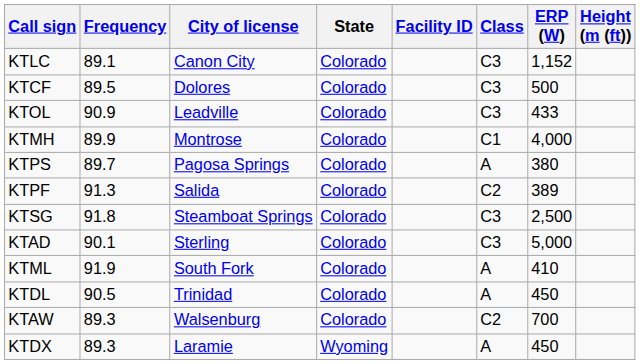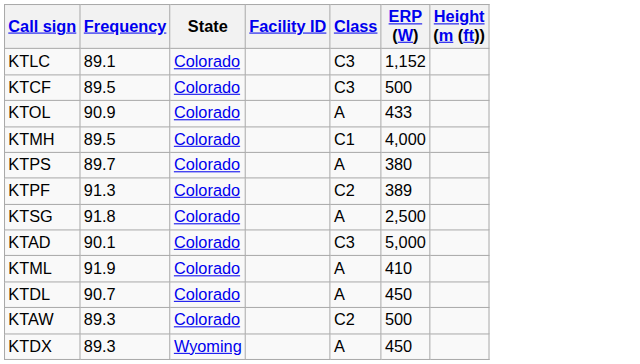- column: City of license | Canon City | Dolores | Leadville | Montrose | Pagosa Springs | Salida | Steamboat Springs | Sterling | South Fork | Trinidad | Walsenburg | Laramie
KTOL | Class: C3 -> A
KTMH | Frequency: 89.9 -> 89.5
KTSG | Class: C3 -> A
KTDL | Frequency: 90.5 -> 90.7
KTAW | ERP (W): 700 -> 500
